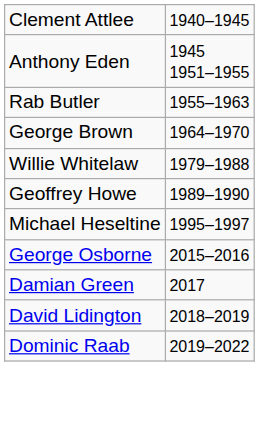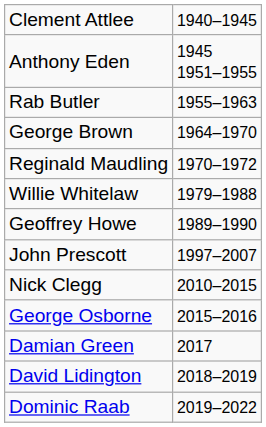+ row: Reginald Maudling | 1970–1972
- row: Michael Heseltine | 1995–1997
+ row: John Prescott | 1997–2007
+ row: Nick Clegg | 2010–2015
